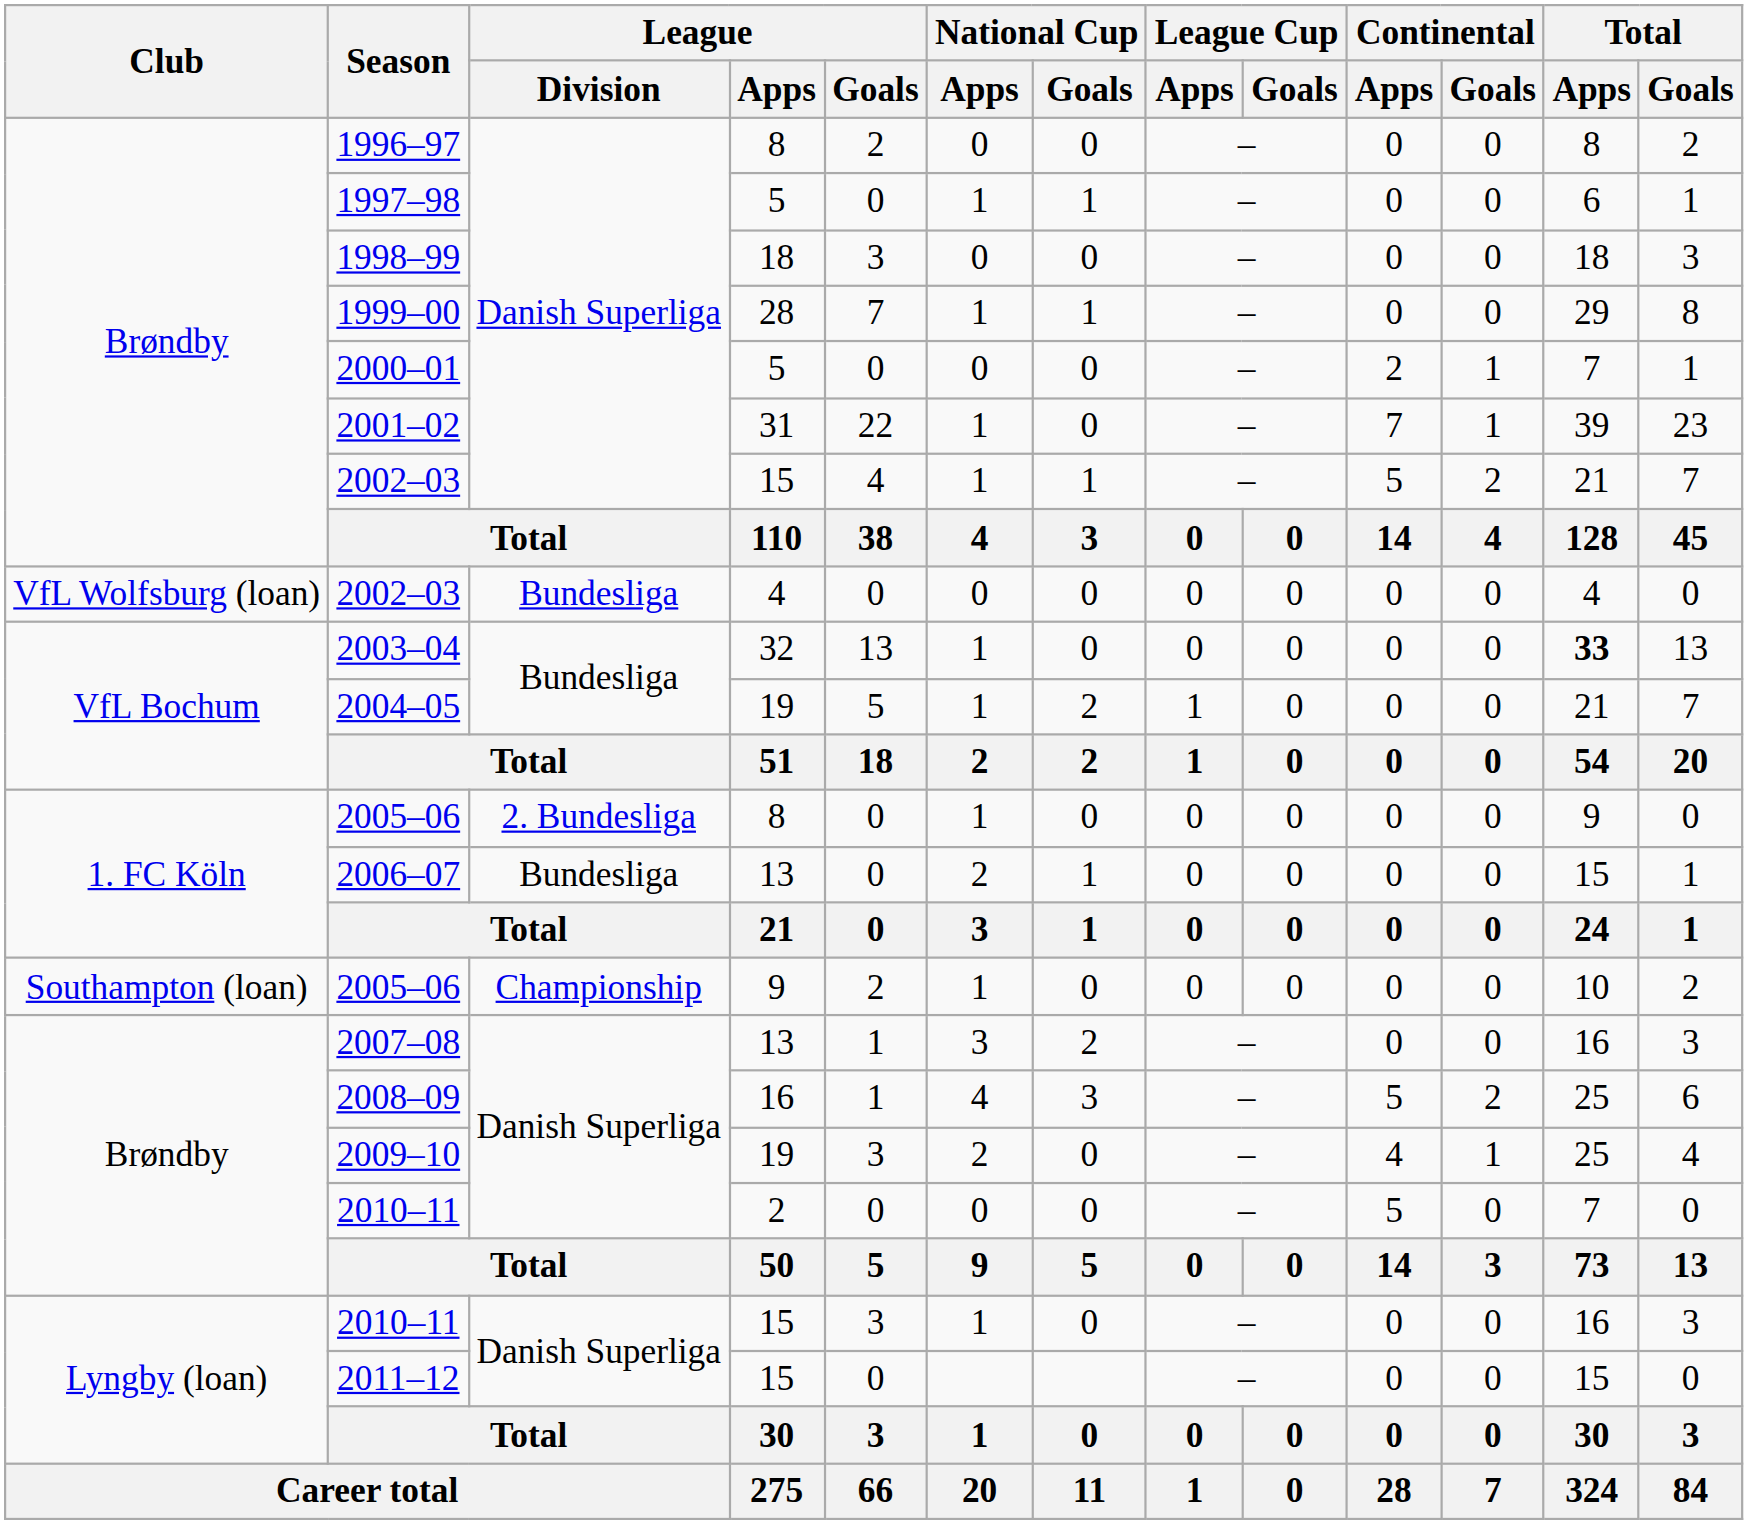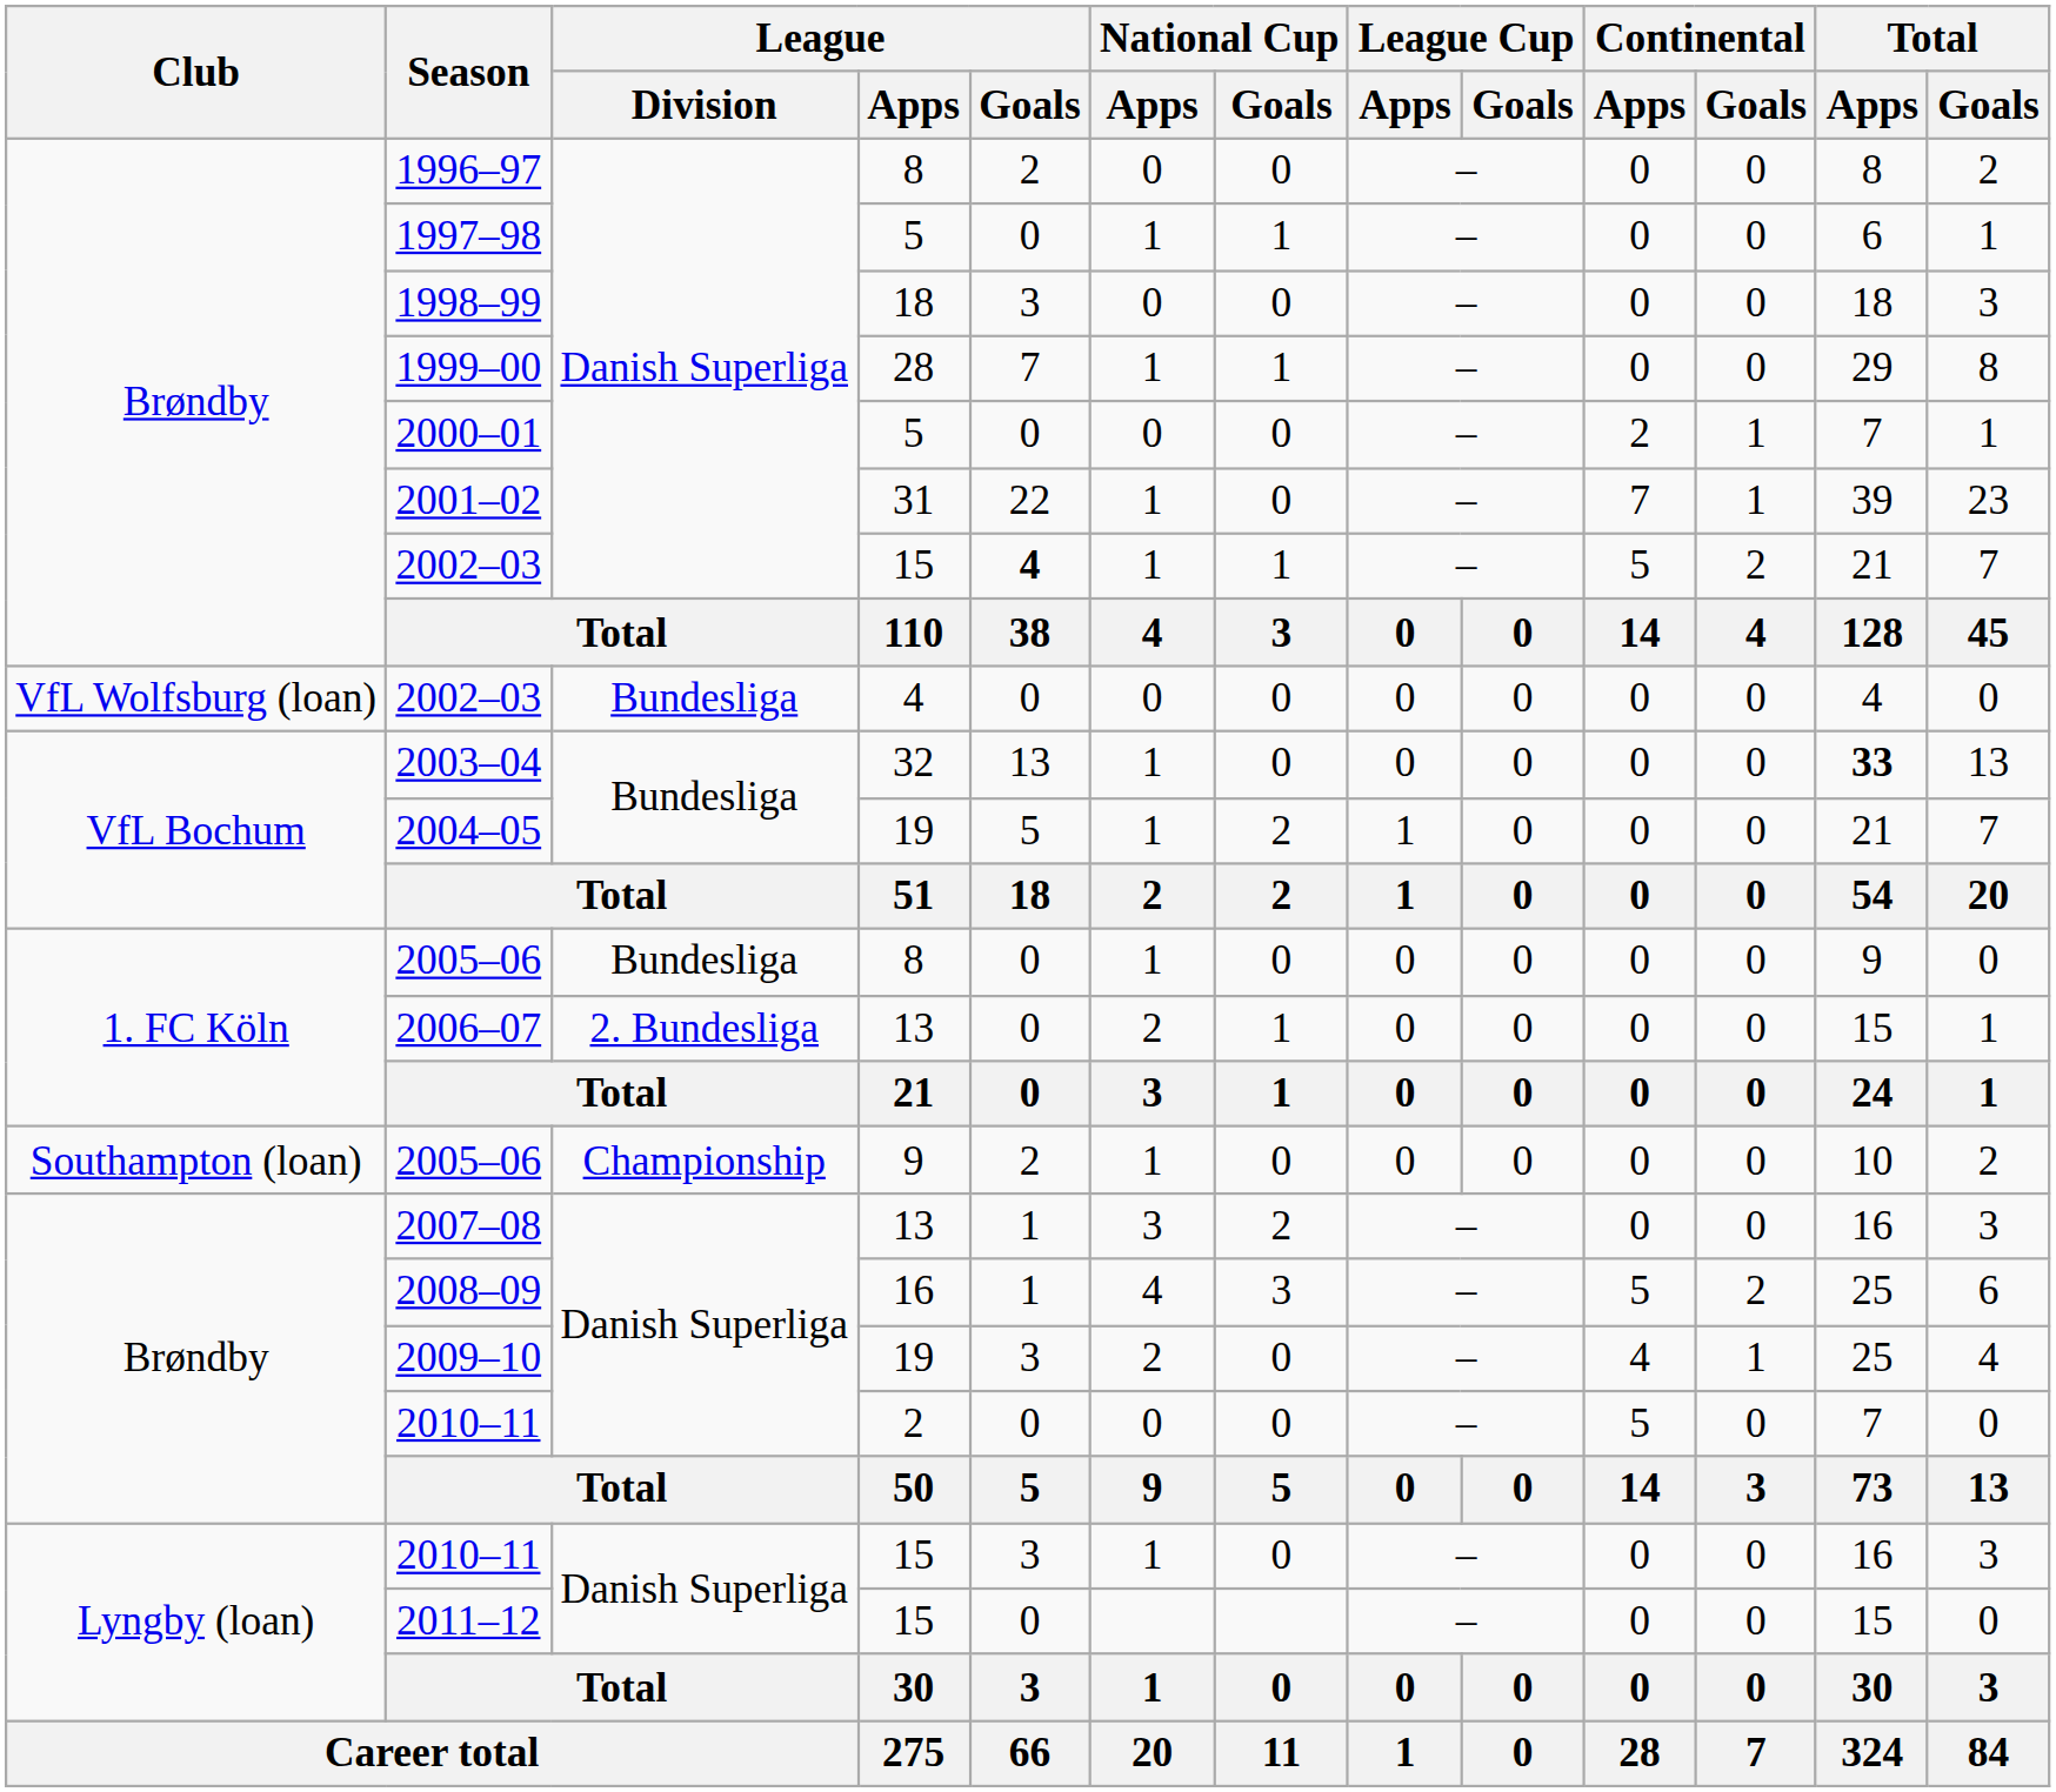2002–03 / 15 | League / Goals: normal -> bold
2005–06 / 8 | League / Division: 2. Bundesliga -> Bundesliga
2006–07 | League / Division: Bundesliga -> 2. Bundesliga
